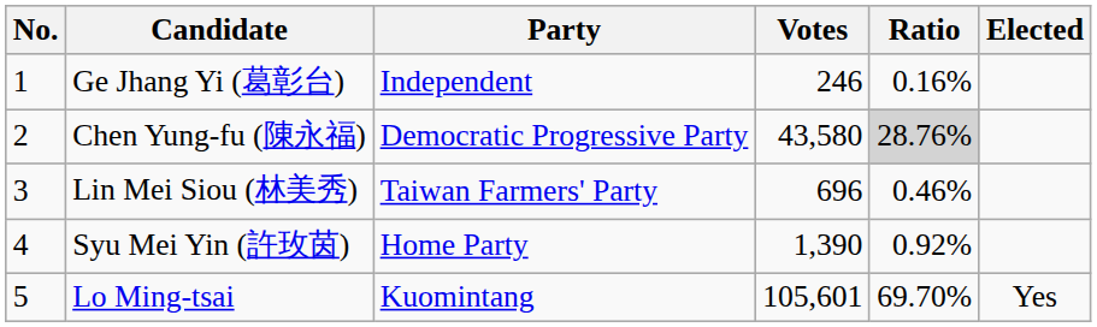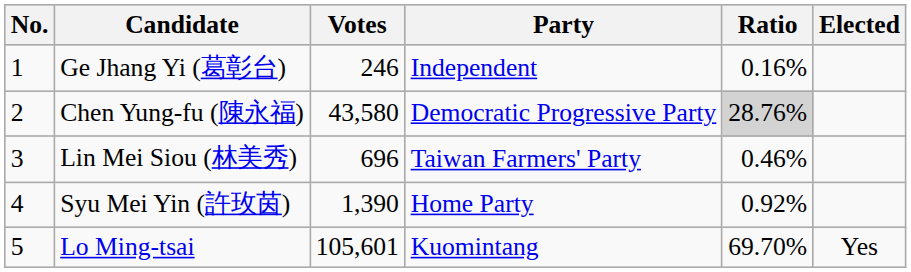columns swapped: Party <-> Votes
